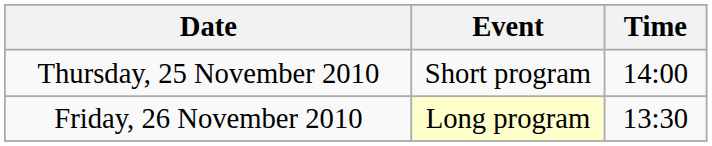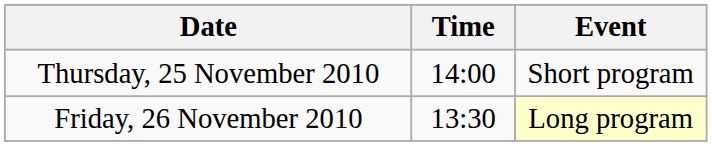columns swapped: Time <-> Event
